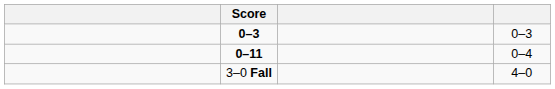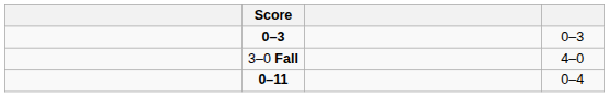rows swapped: 0–11 <-> 3–0 Fall
